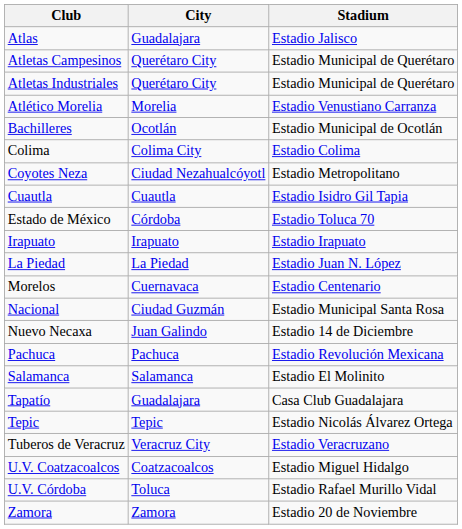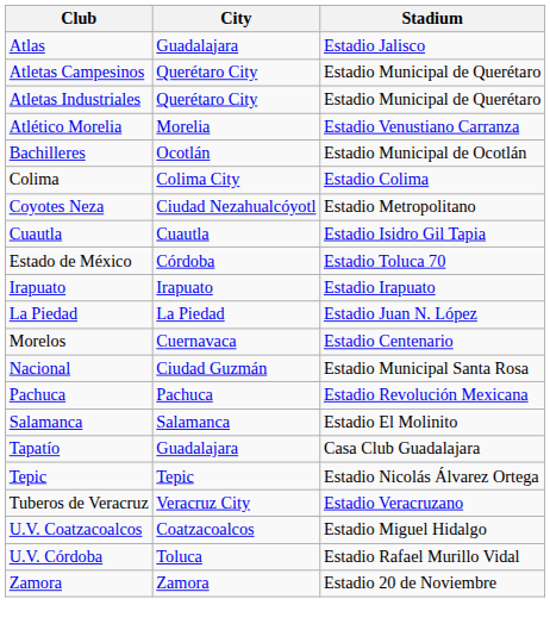- row: Nuevo Necaxa | Juan Galindo | Estadio 14 de Diciembre
